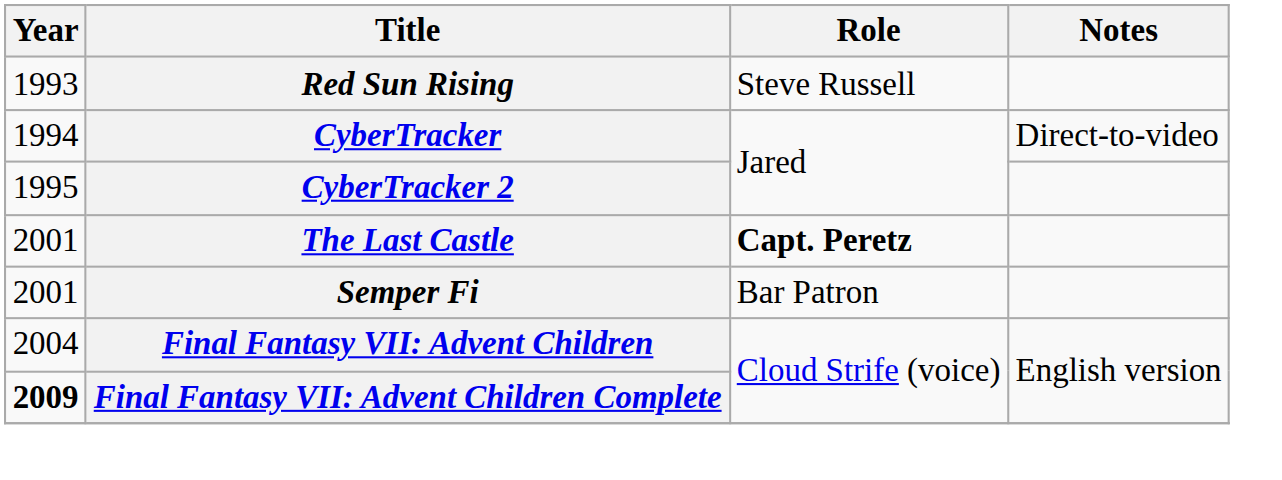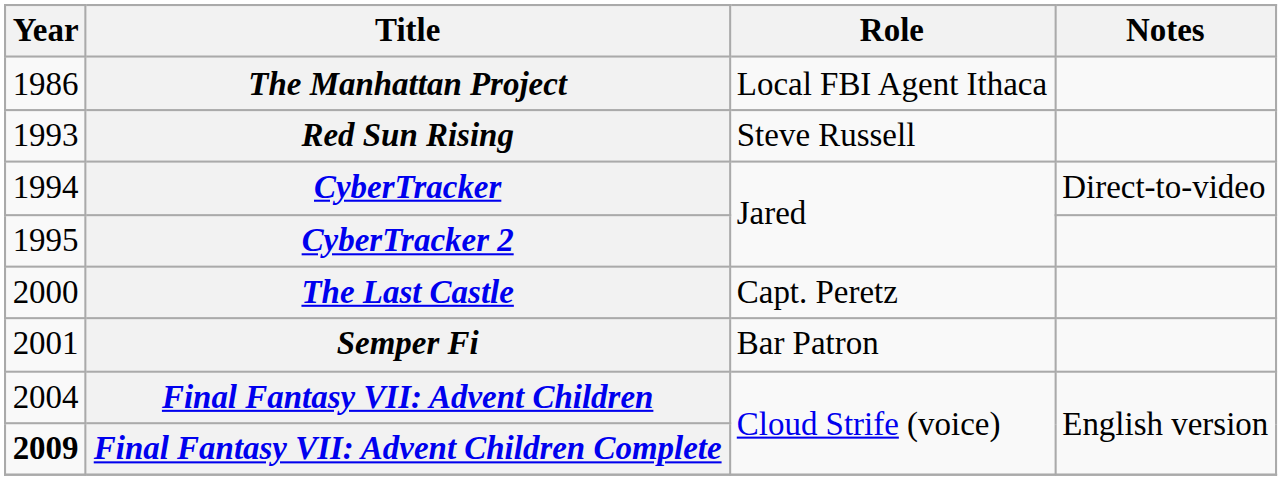+ row: 1986 | The Manhattan Project | Local FBI Agent Ithaca
The Last Castle | Year: 2001 -> 2000
The Last Castle | Role: bold -> normal
